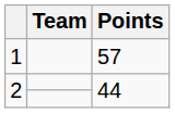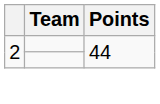- row: 1 | 57
